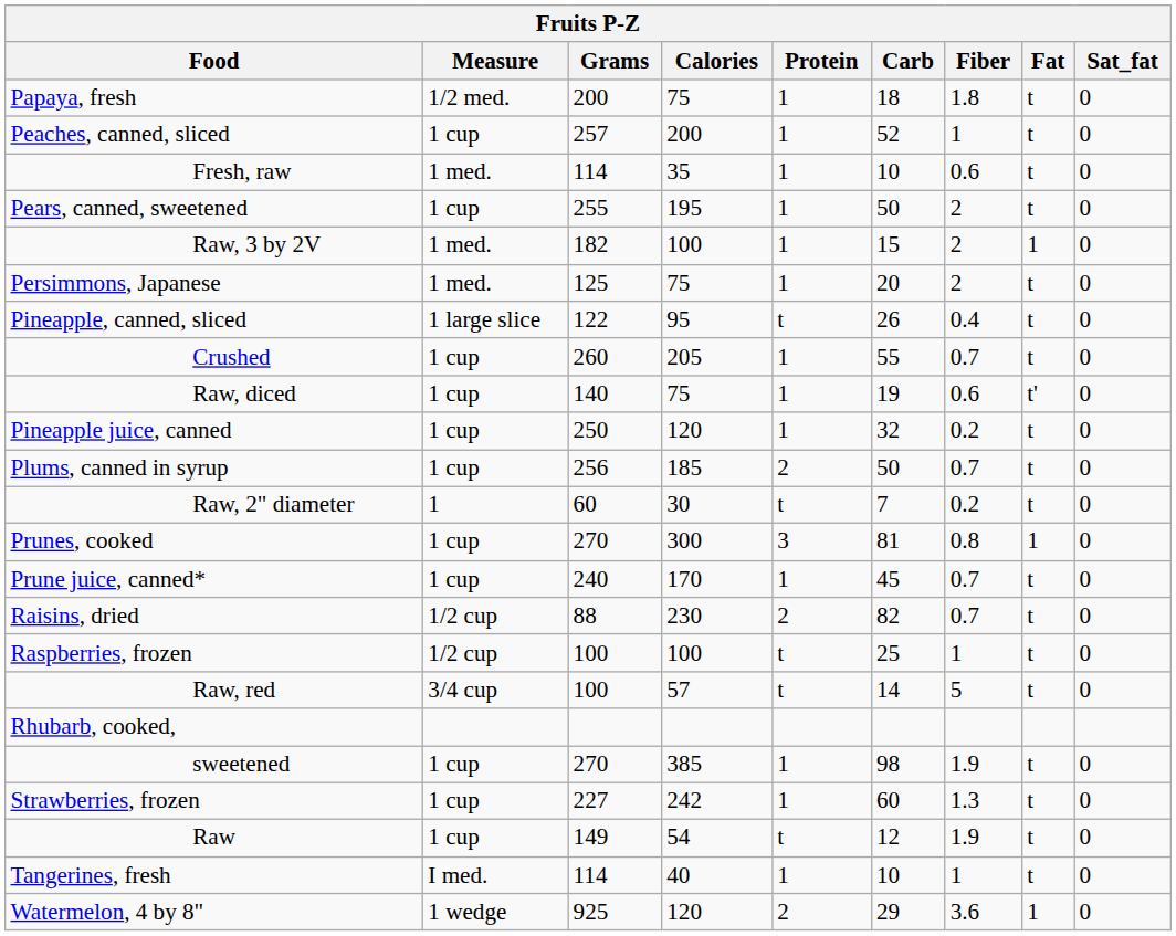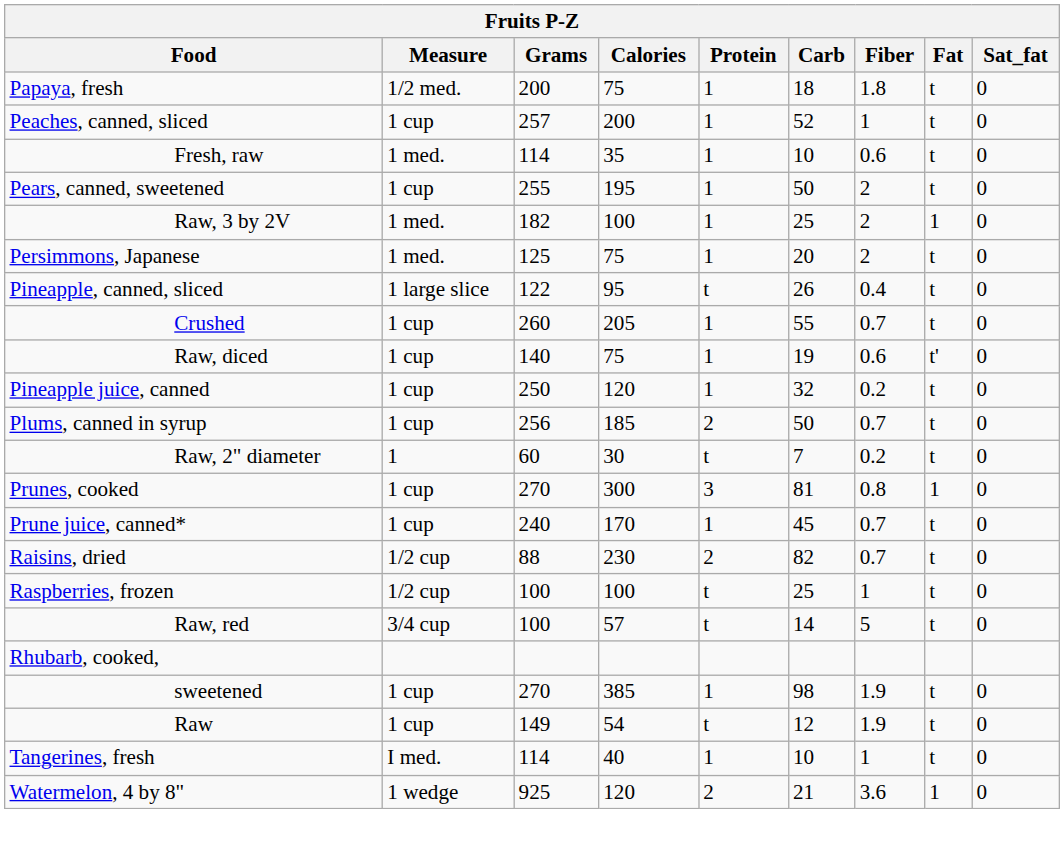Raw, 3 by 2V | Carb: 15 -> 25
- row: Strawberries, frozen | 1 cup | 227 | 242 | 1 | 60 | 1.3 | t | 0
Watermelon, 4 by 8" | Carb: 29 -> 21
